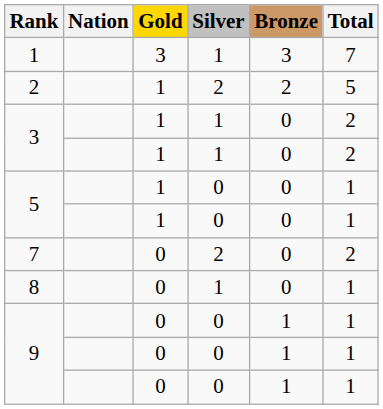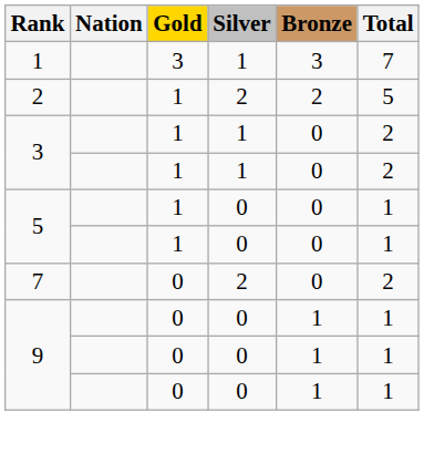- row: 8 | 0 | 1 | 0 | 1
